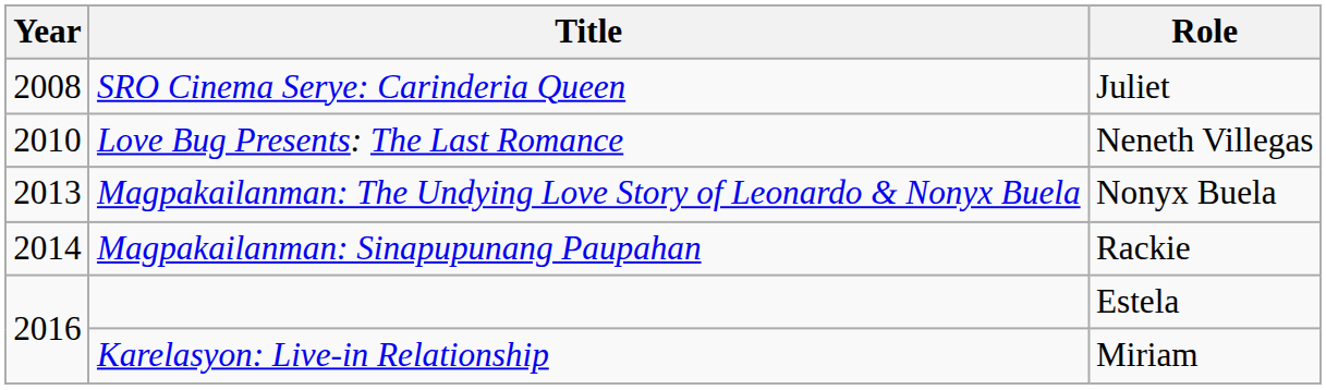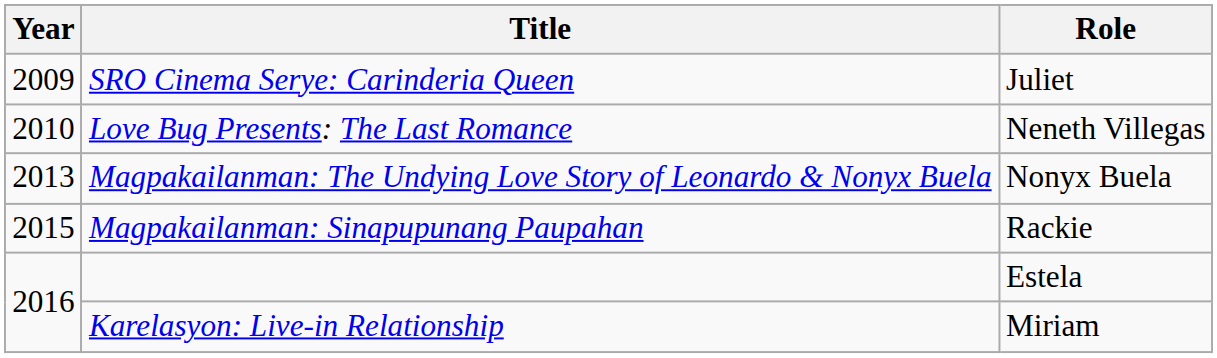SRO Cinema Serye: Carinderia Queen | Year: 2008 -> 2009
Magpakailanman: Sinapupunang Paupahan | Year: 2014 -> 2015
